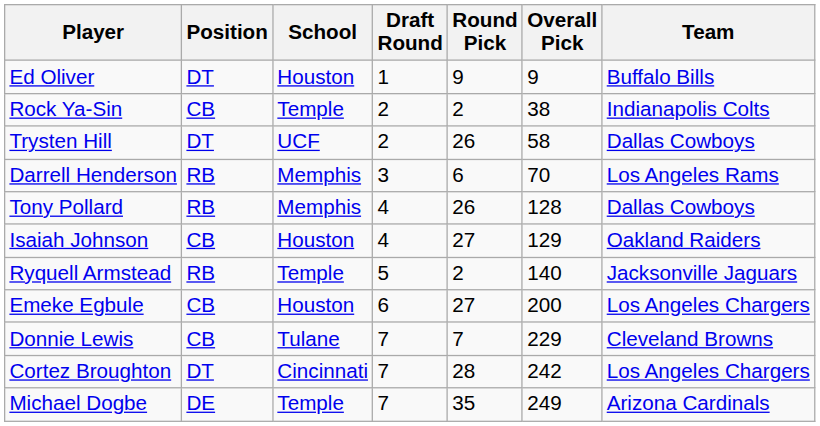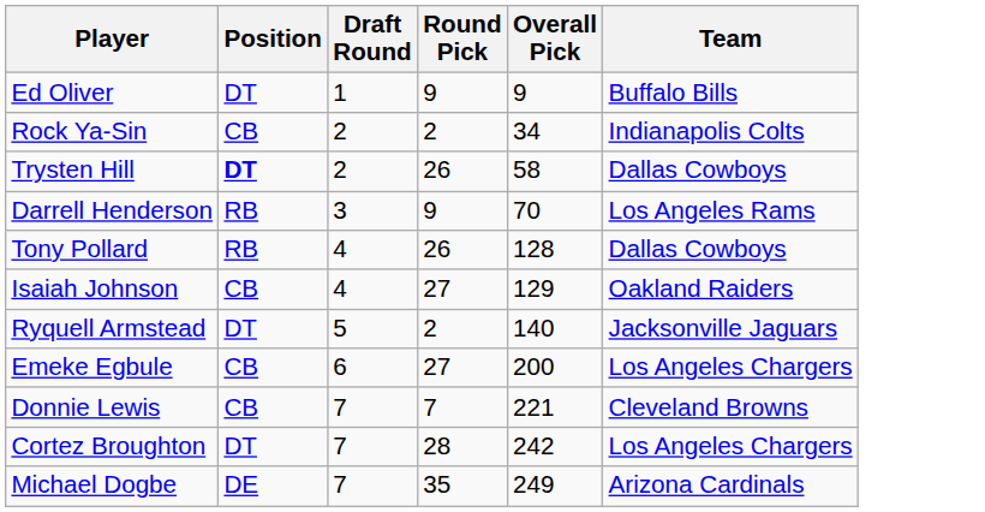- column: School | Houston | Temple | UCF | Memphis | Memphis | Houston | Temple | Houston | Tulane | Cincinnati | Temple
Rock Ya-Sin | Overall Pick: 38 -> 34
Trysten Hill | Position: normal -> bold
Darrell Henderson | Round Pick: 6 -> 9
Ryquell Armstead | Position: RB -> DT
Donnie Lewis | Overall Pick: 229 -> 221
